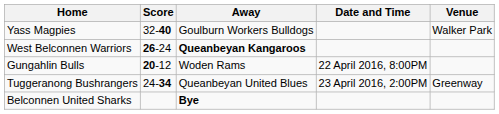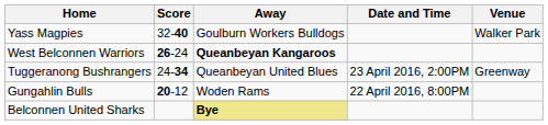rows swapped: Gungahlin Bulls <-> Tuggeranong Bushrangers
Belconnen United Sharks | Away: no background -> khaki background
